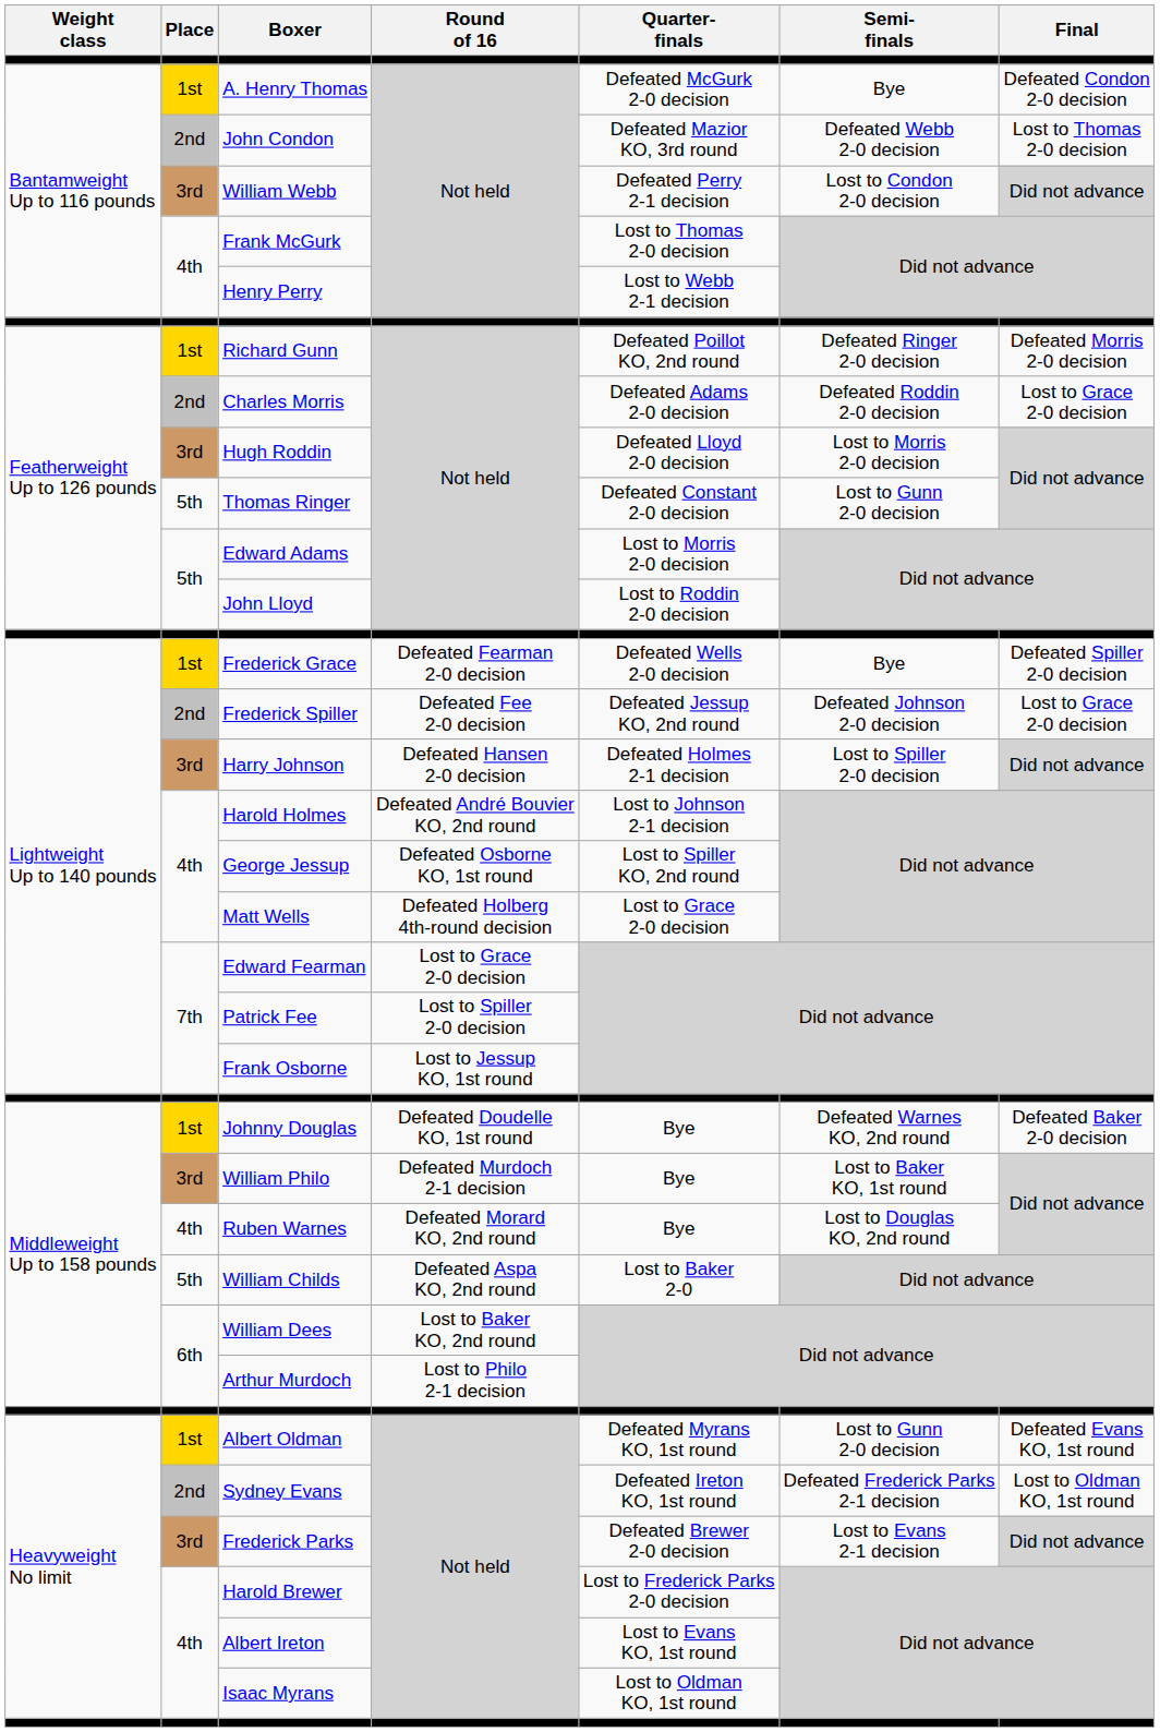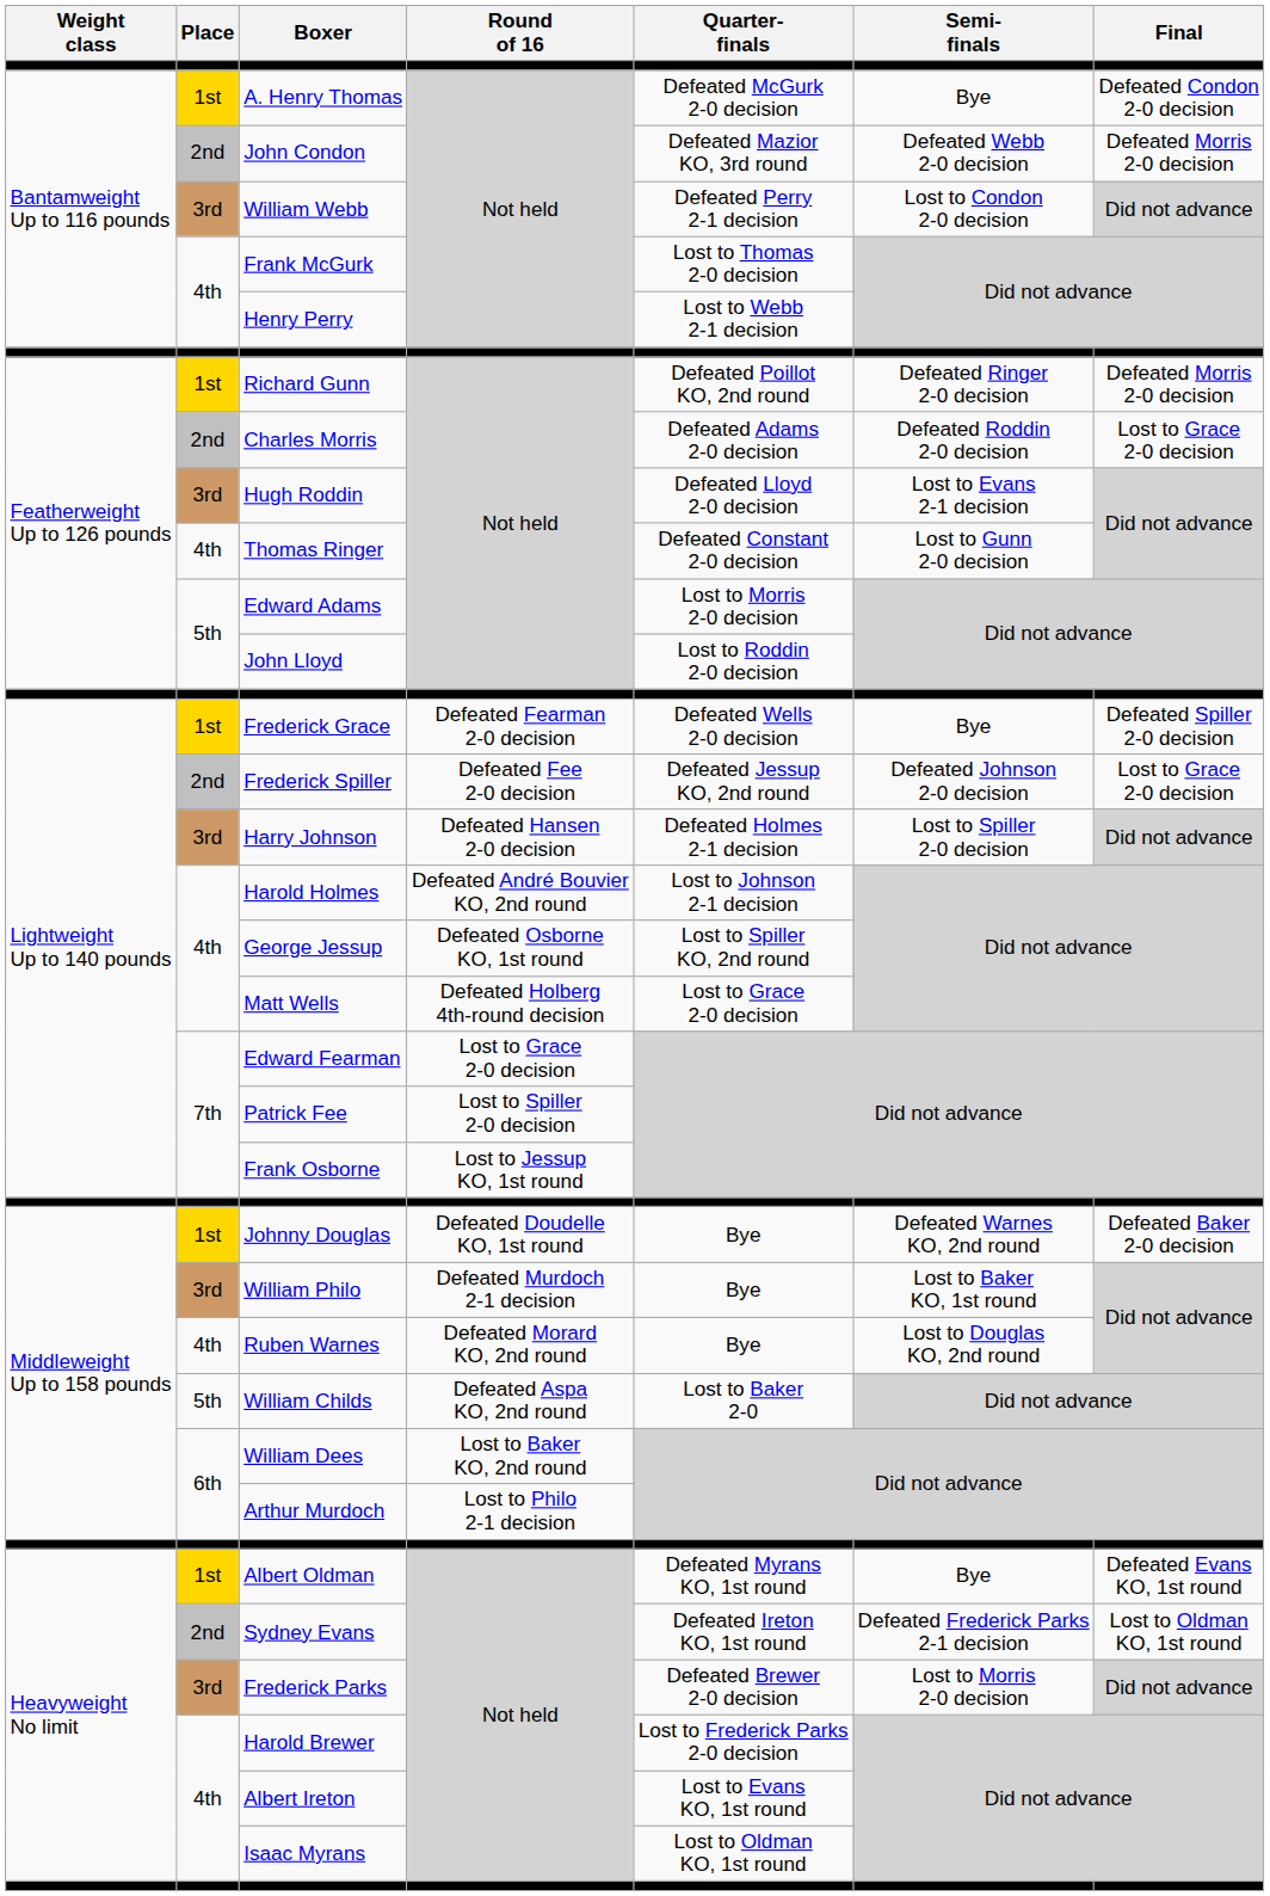John Condon | Final: Lost to Thomas 2-0 decision -> Defeated Morris 2-0 decision
Hugh Roddin | Semi- finals: Lost to Morris 2-0 decision -> Lost to Evans 2-1 decision
Thomas Ringer | Place: 5th -> 4th
Albert Oldman | Semi- finals: Lost to Gunn 2-0 decision -> Bye
Frederick Parks | Semi- finals: Lost to Evans 2-1 decision -> Lost to Morris 2-0 decision
